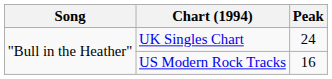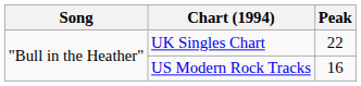UK Singles Chart | Peak: 24 -> 22
